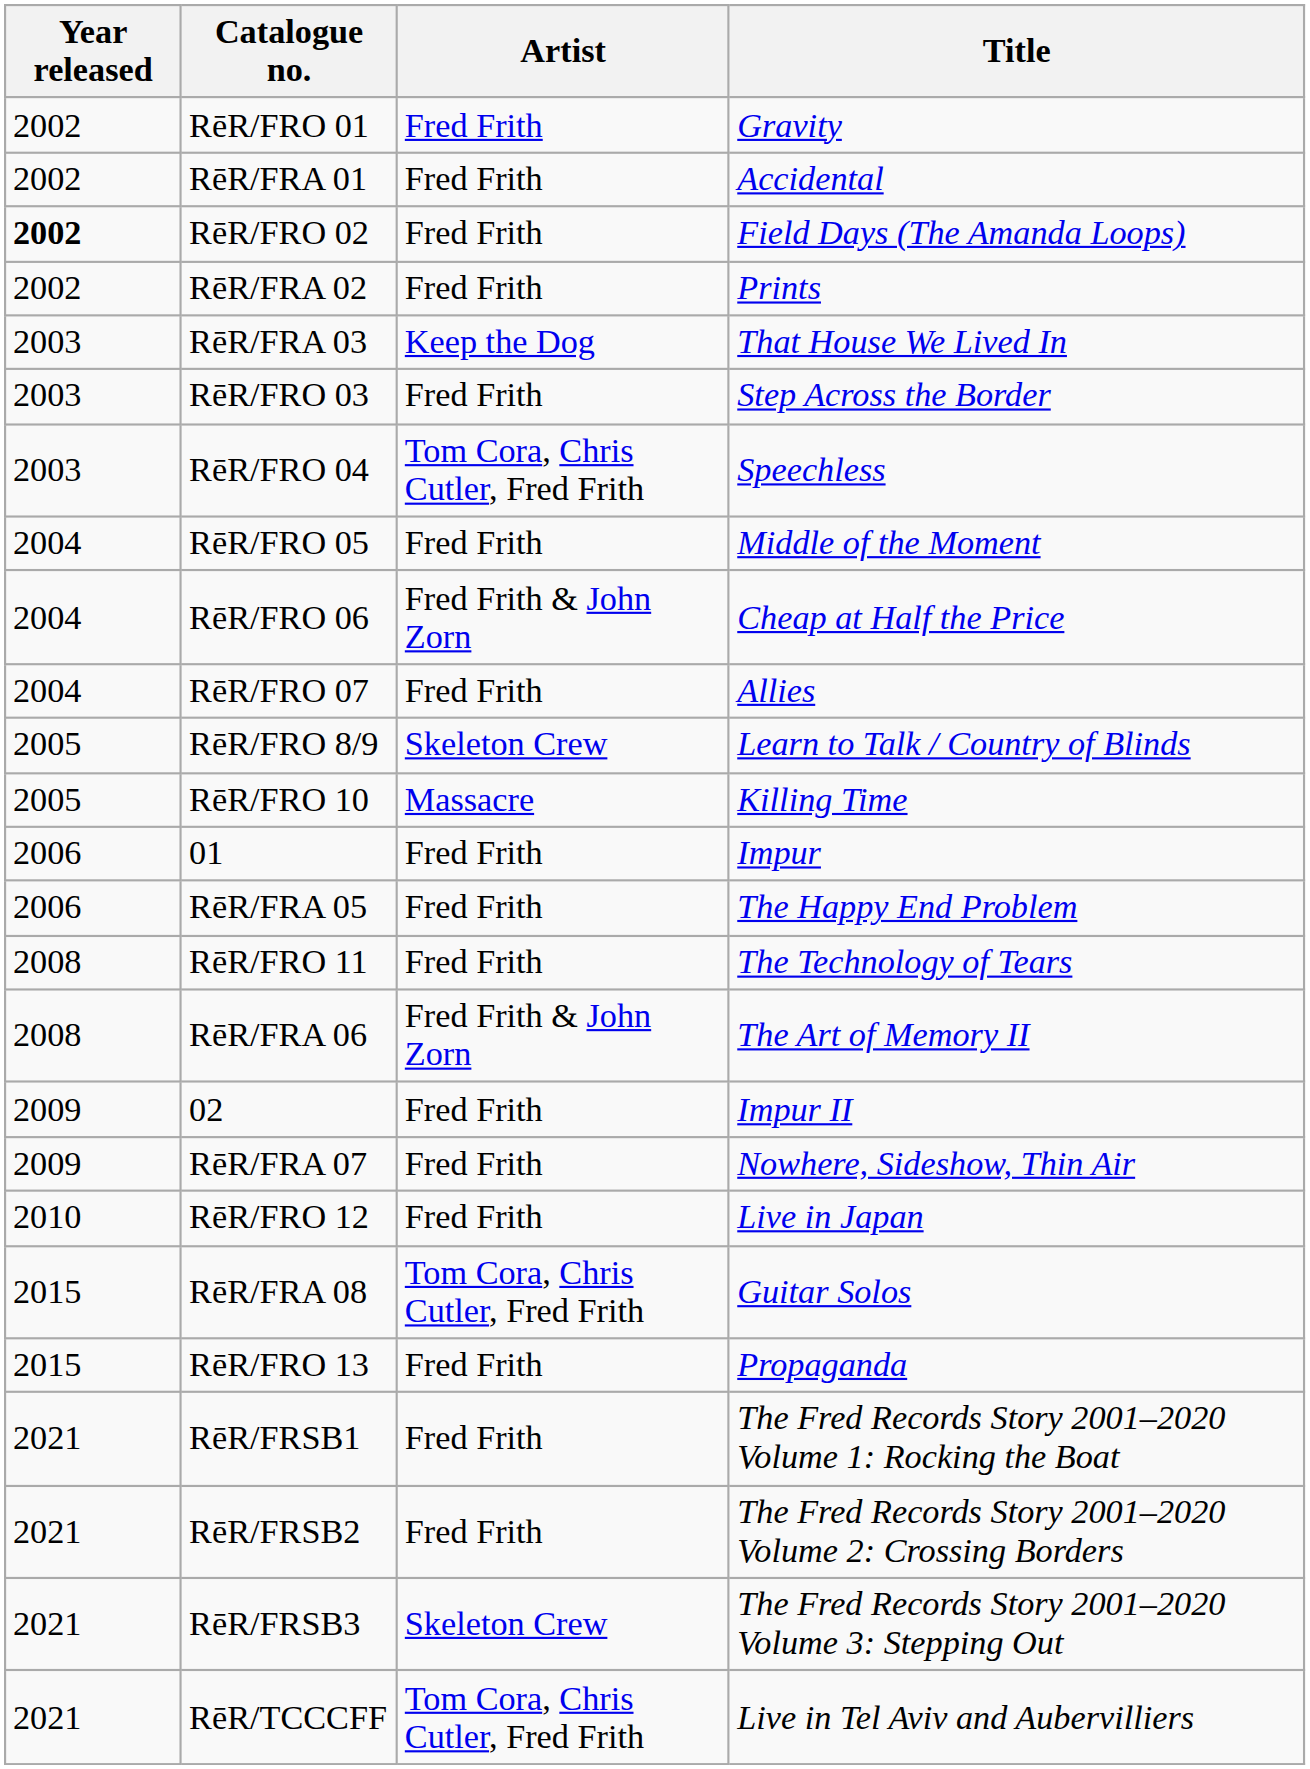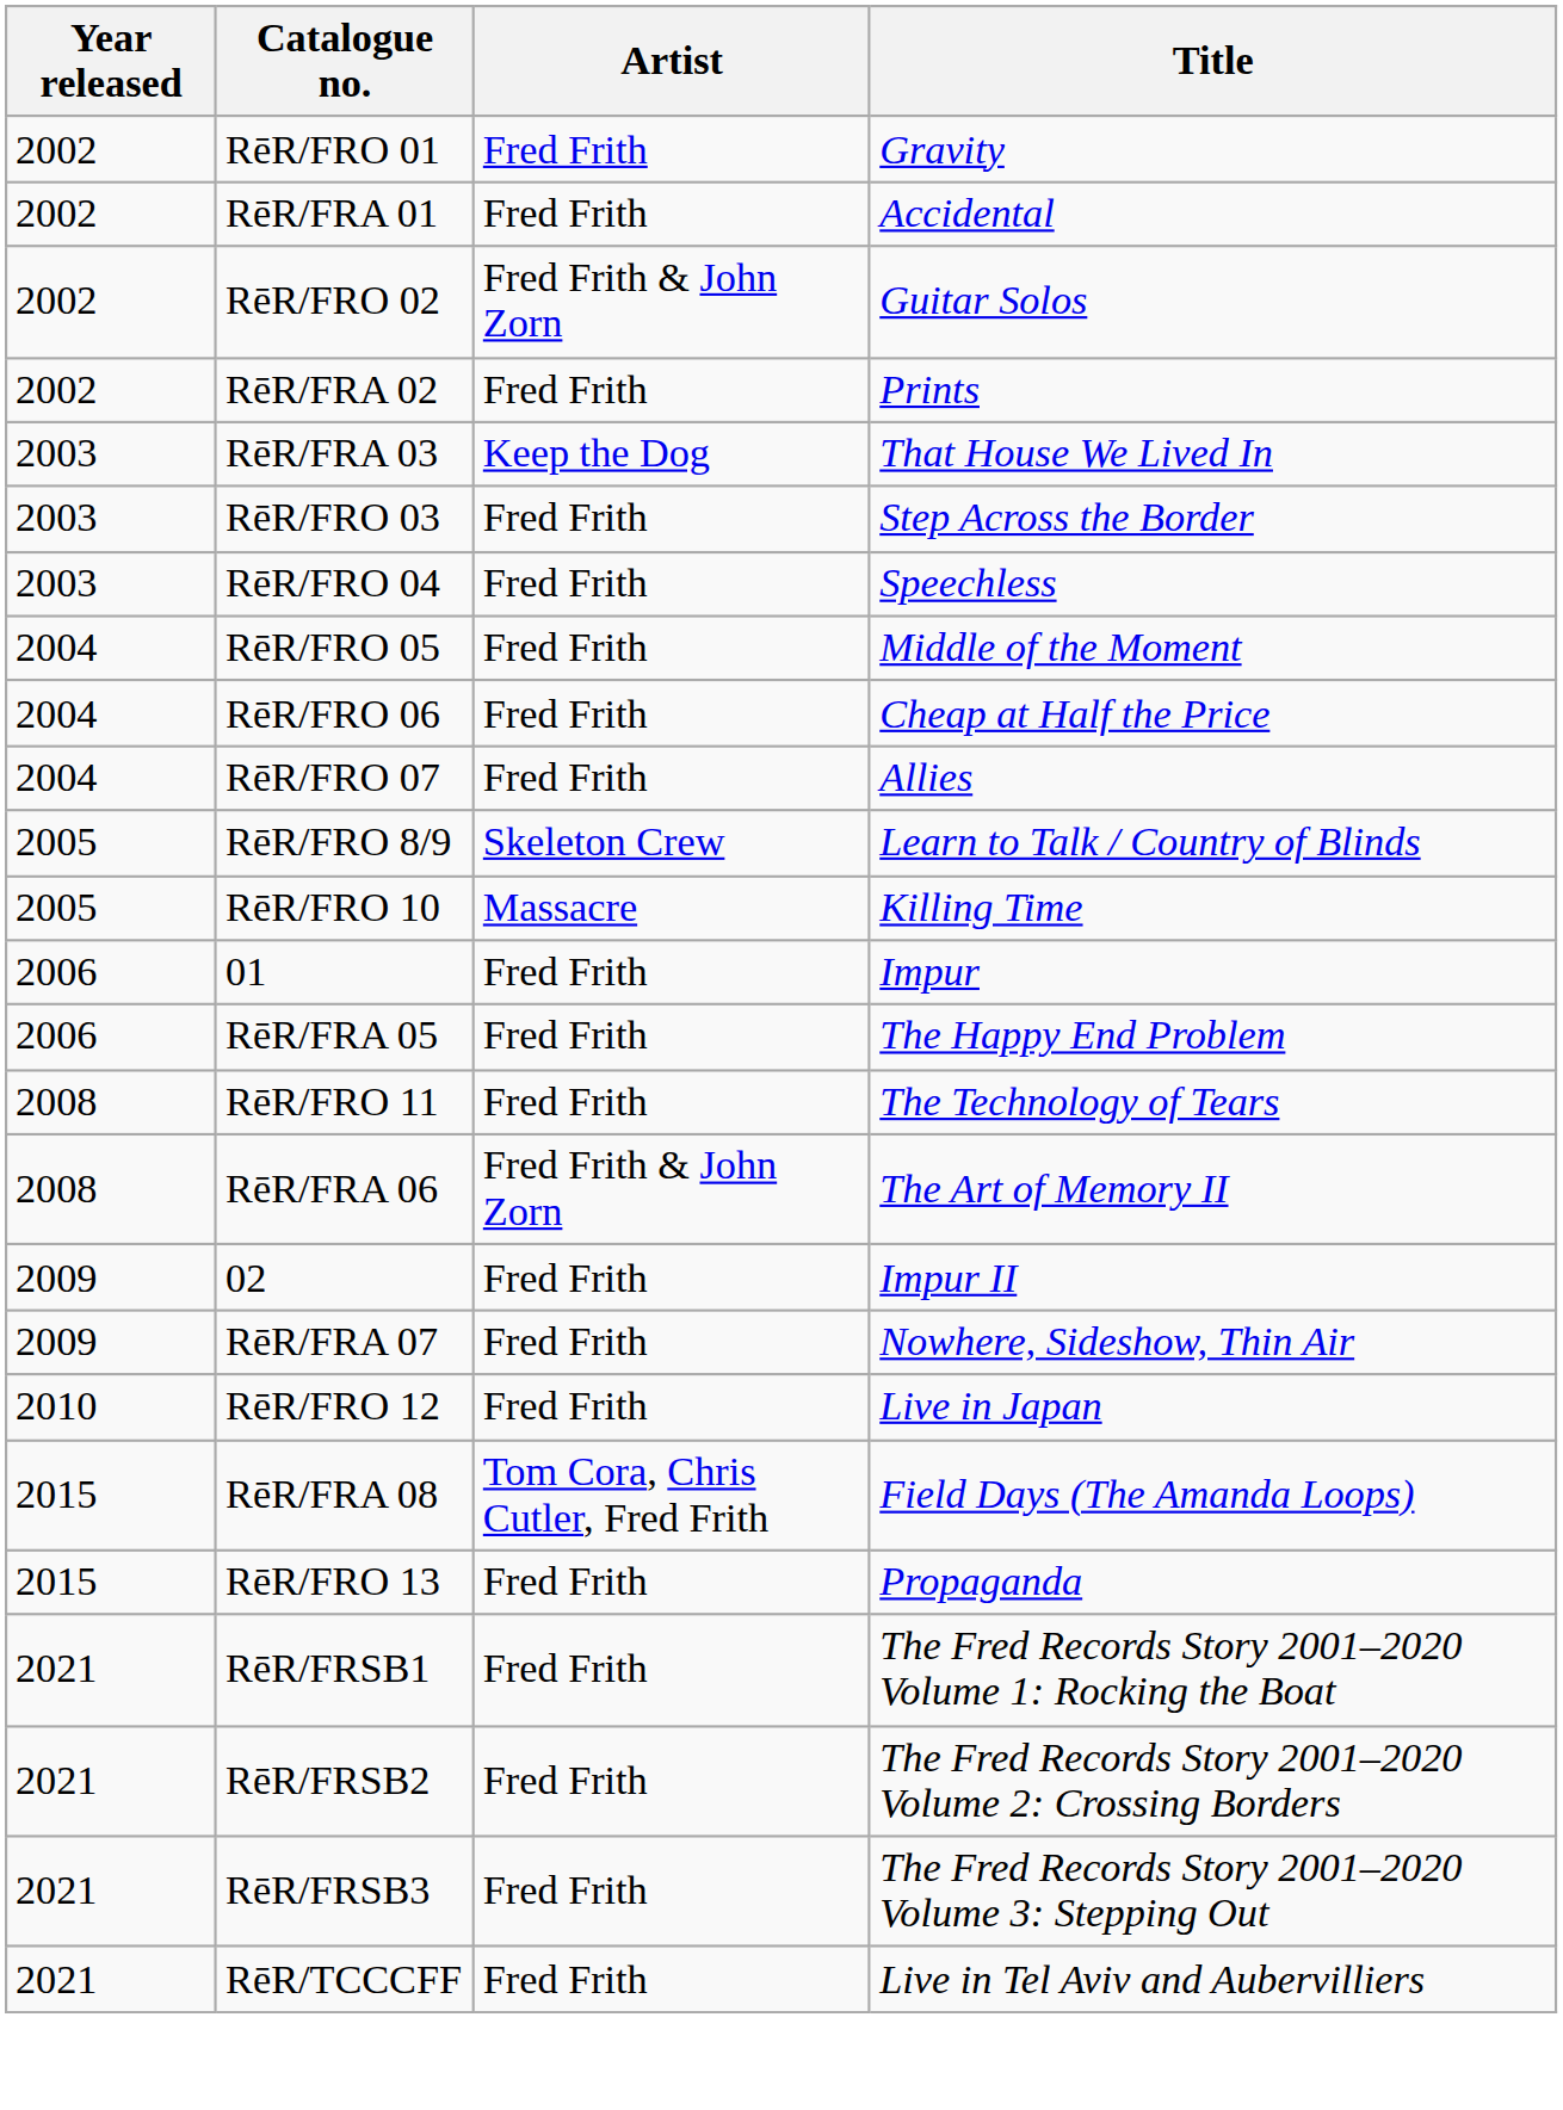RēR/FRO 02 | Year released: bold -> normal
RēR/FRO 02 | Artist: Fred Frith -> Fred Frith & John Zorn
RēR/FRO 02 | Title: Field Days (The Amanda Loops) -> Guitar Solos
RēR/FRO 04 | Artist: Tom Cora, Chris Cutler, Fred Frith -> Fred Frith
RēR/FRO 06 | Artist: Fred Frith & John Zorn -> Fred Frith
RēR/FRA 08 | Title: Guitar Solos -> Field Days (The Amanda Loops)
RēR/FRSB3 | Artist: Skeleton Crew -> Fred Frith
RēR/TCCCFF | Artist: Tom Cora, Chris Cutler, Fred Frith -> Fred Frith
